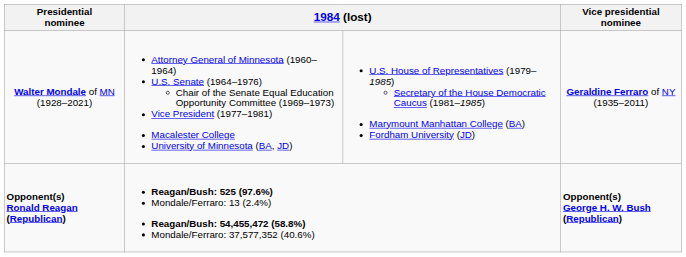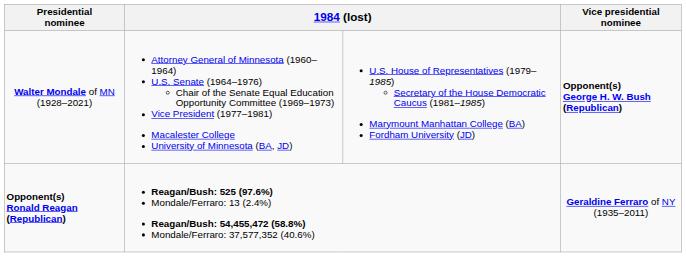Walter Mondale of MN (1928–2021) | Vice presidential nominee: Geraldine Ferraro of NY (1935–2011) -> Opponent(s) George H. W. Bush (Republican)
Opponent(s) Ronald Reagan (Republican) | Vice presidential nominee: Opponent(s) George H. W. Bush (Republican) -> Geraldine Ferraro of NY (1935–2011)
